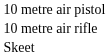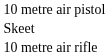rows swapped: 10 metre air rifle <-> Skeet
